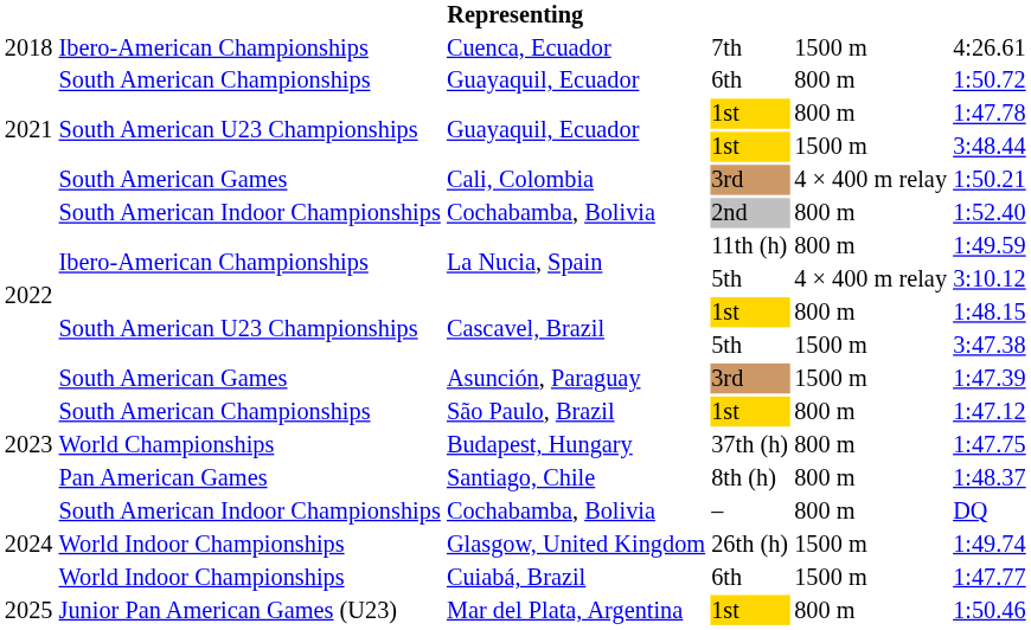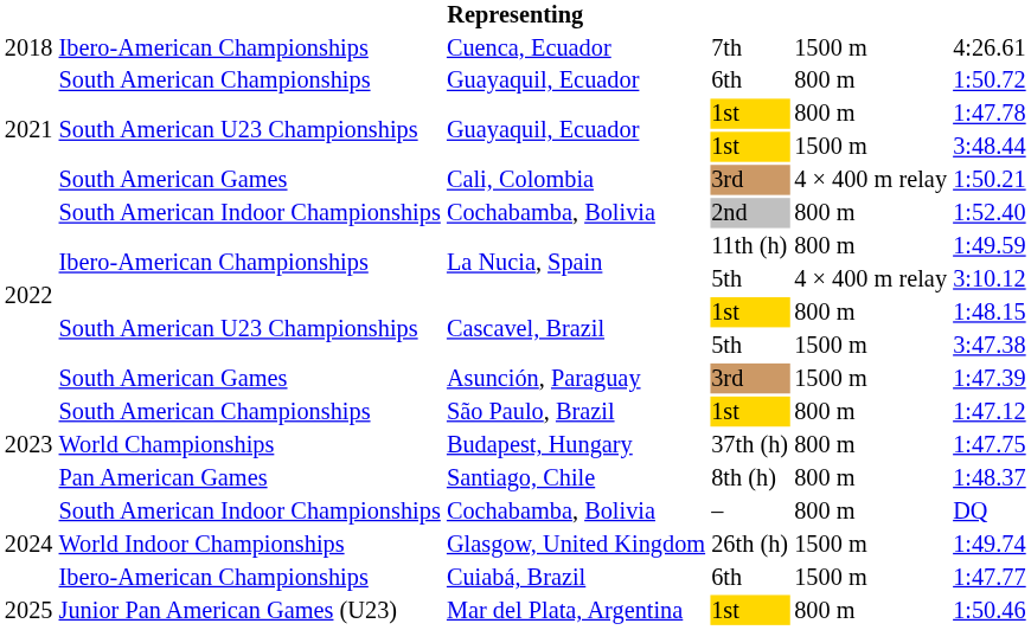Cuiabá, Brazil | column 2: World Indoor Championships -> Ibero-American Championships
